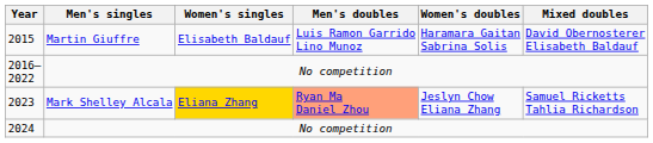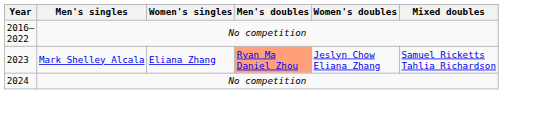- row: 2015 | Martin Giuffre | Elisabeth Baldauf | Luis Ramon Garrido Lino Munoz | Haramara Gaitan Sabrina Solis | David Obernosterer Elisabeth Baldauf
2023 | Women's singles: gold background -> no background
